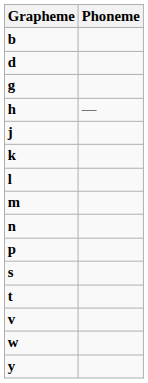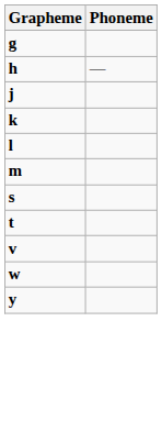- row: b
- row: d
- row: n
- row: p
